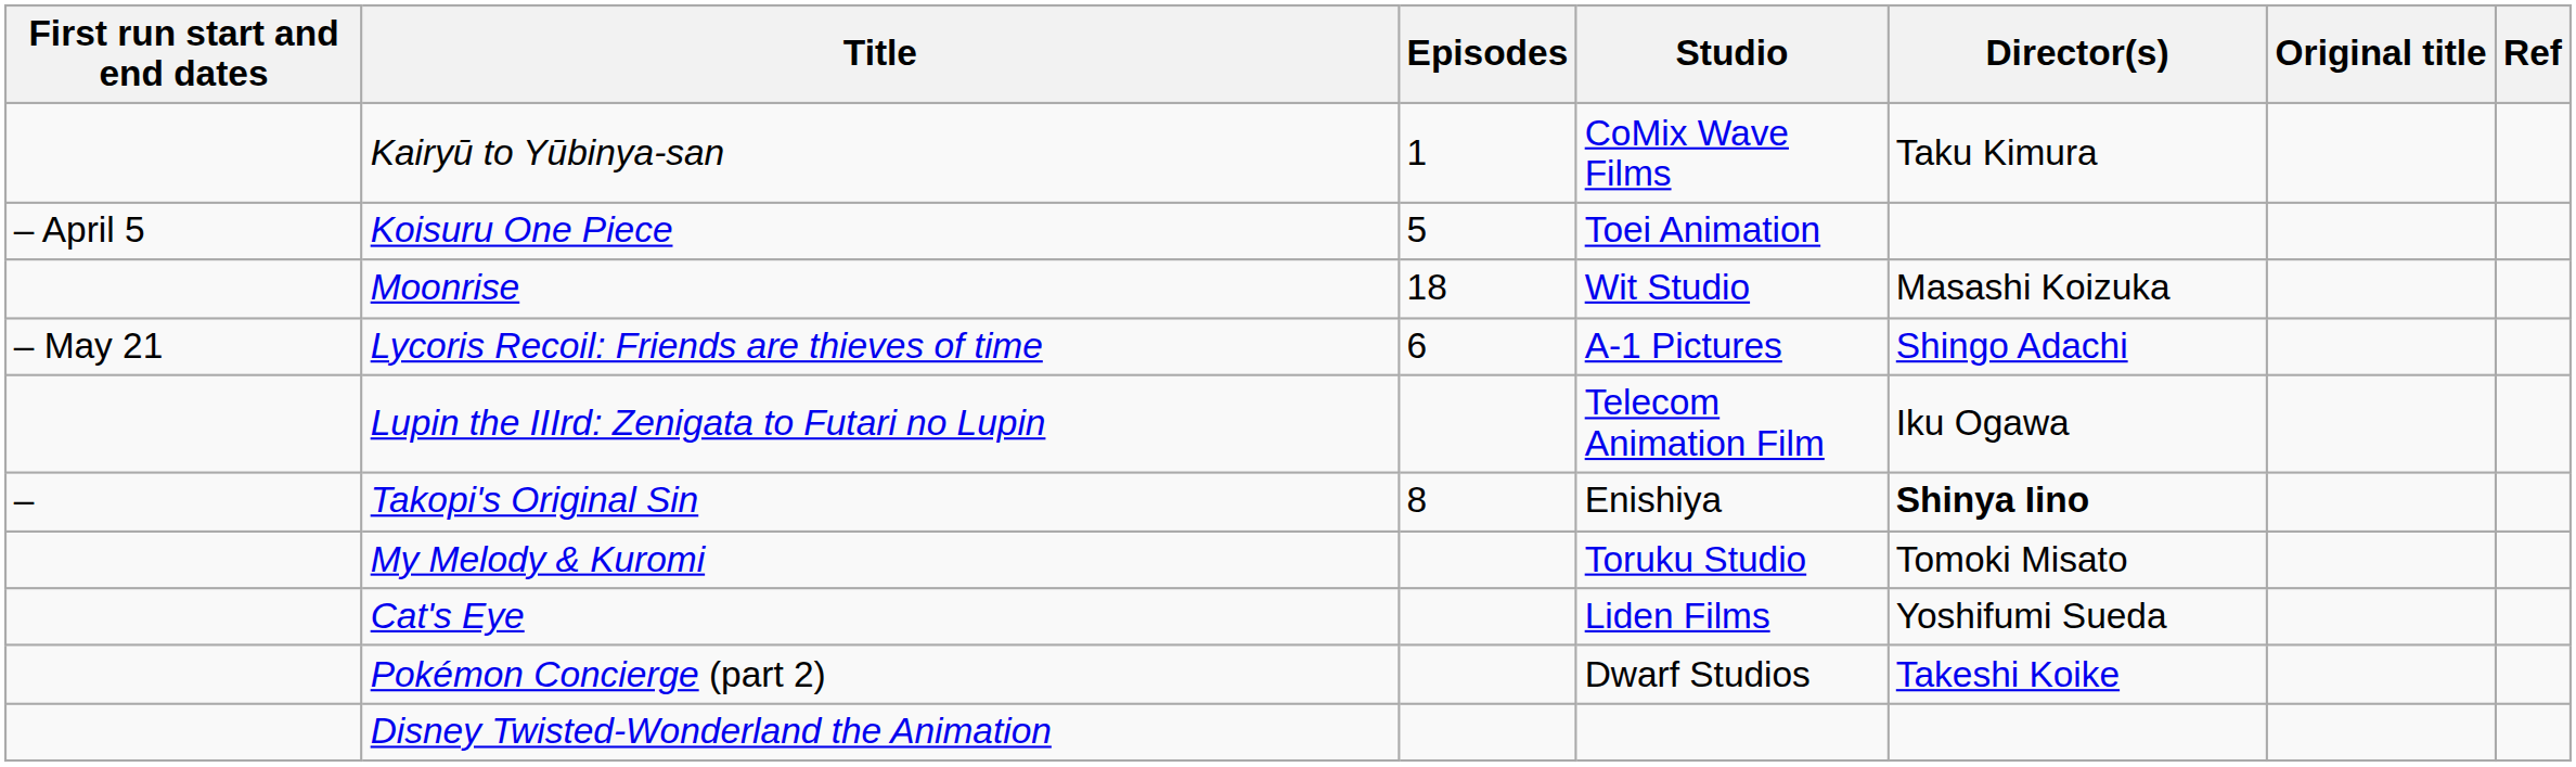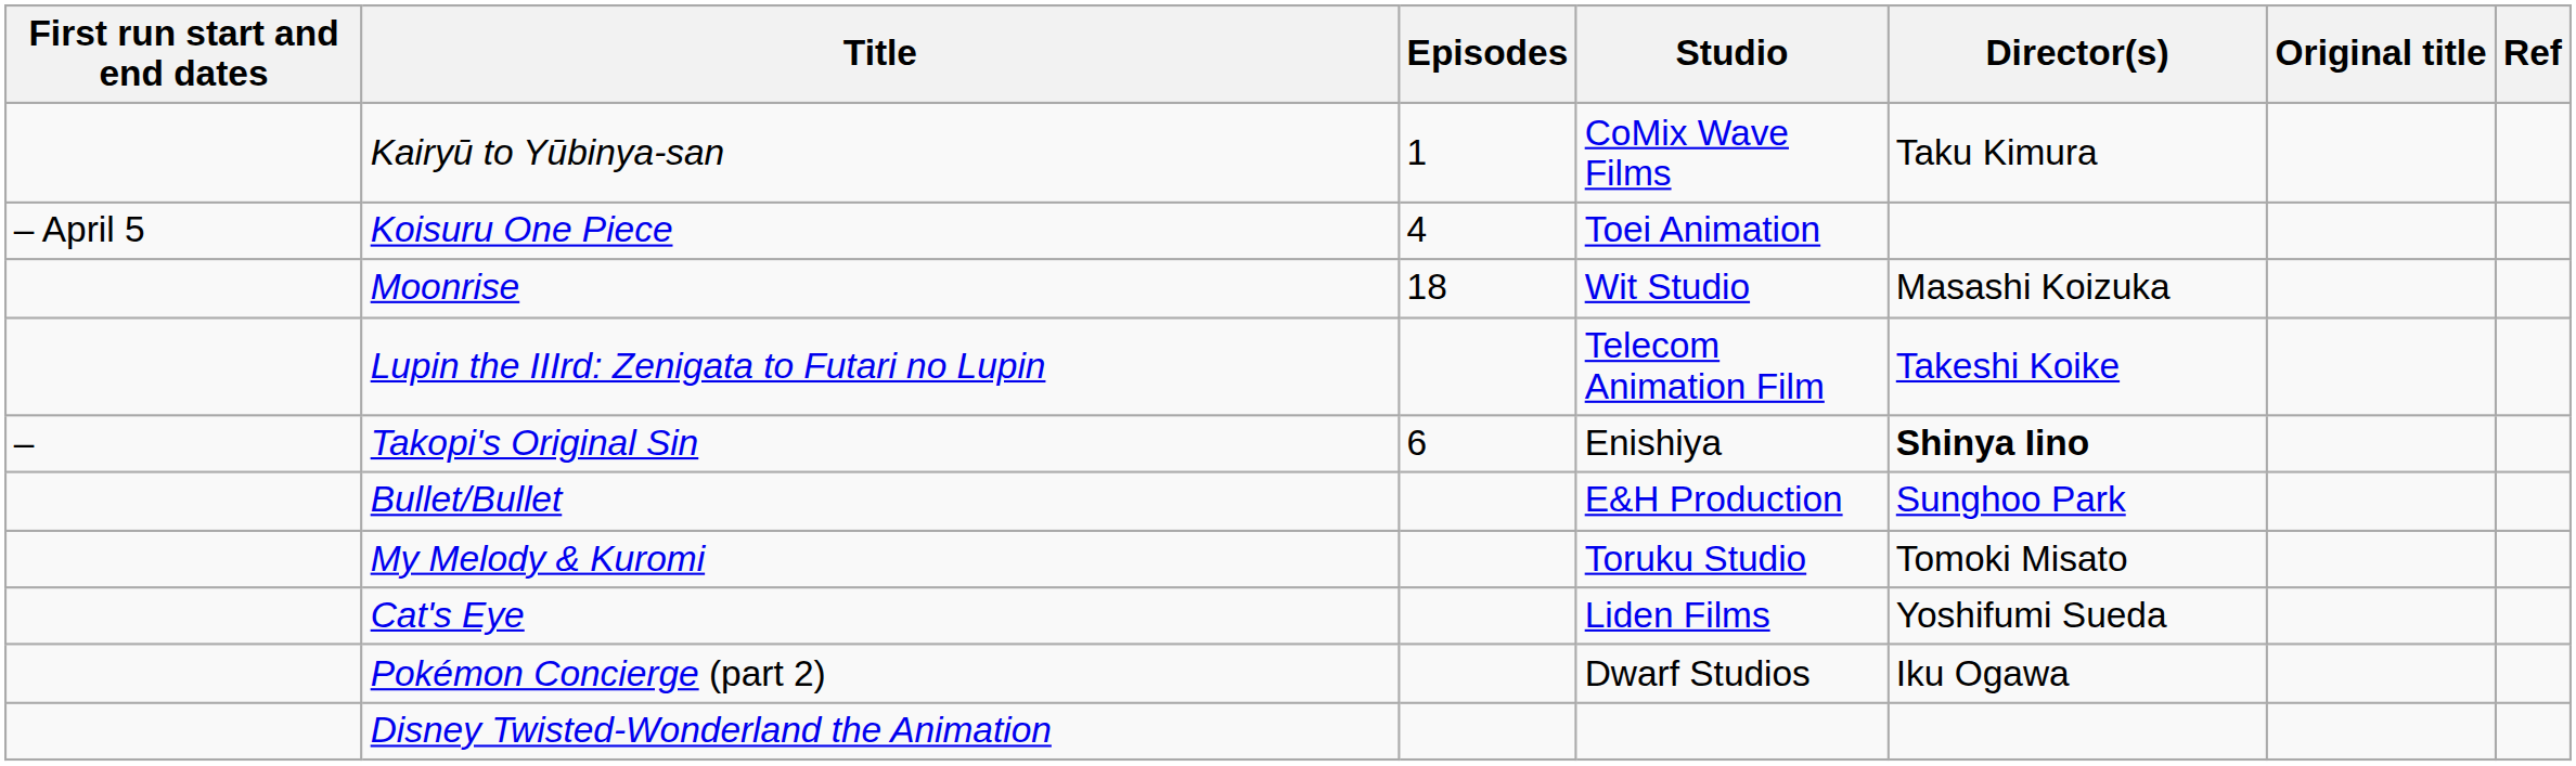Koisuru One Piece | Episodes: 5 -> 4
- row: – May 21 | Lycoris Recoil: Friends are thieves of time | 6 | A-1 Pictures | Shingo Adachi
Lupin the IIIrd: Zenigata to Futari no Lupin | Director(s): Iku Ogawa -> Takeshi Koike
Takopi's Original Sin | Episodes: 8 -> 6
+ row: Bullet/Bullet | E&H Production | Sunghoo Park
Pokémon Concierge (part 2) | Director(s): Takeshi Koike -> Iku Ogawa
